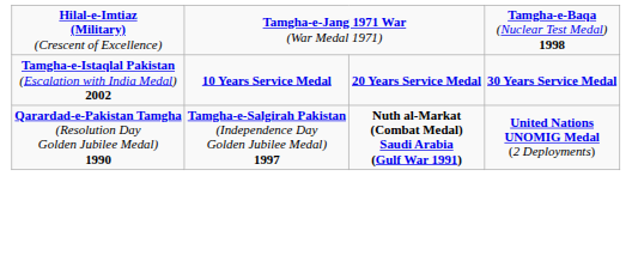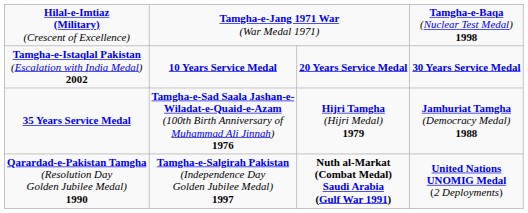+ row: 35 Years Service Medal | Tamgha-e-Sad Saala Jashan-e- Wiladat-e-Quaid-e-Azam (100th Birth Anniversary of Muhammad Ali Jinnah) 1976 | Hijri Tamgha (Hijri Medal) 1979 | Jamhuriat Tamgha (Democracy Medal) 1988
